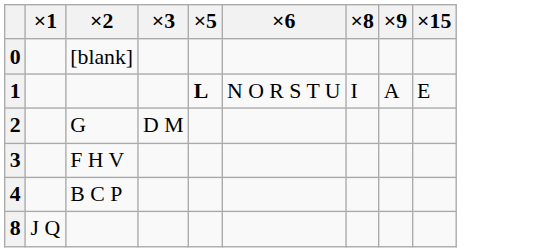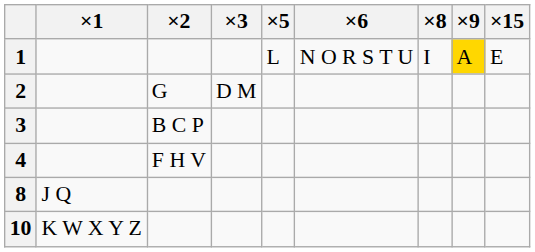- row: 0 | [blank]
1 | ×5: bold -> normal
1 | ×9: no background -> gold background
3 | ×2: F H V -> B C P
4 | ×2: B C P -> F H V
+ row: 10 | K W X Y Z
